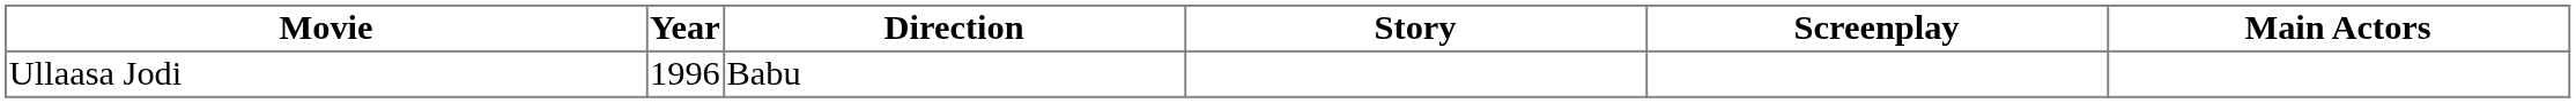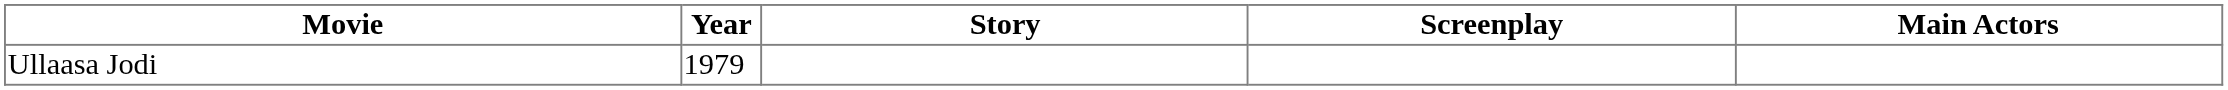- column: Direction | Babu
Ullaasa Jodi | Year: 1996 -> 1979
